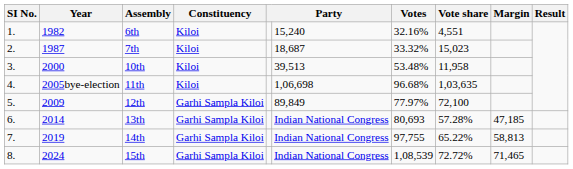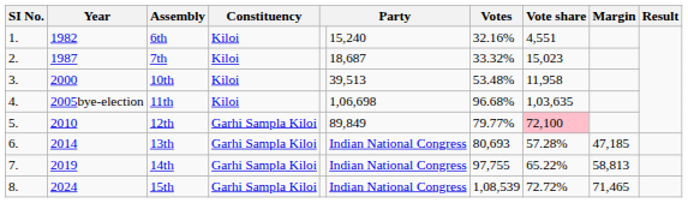12th | Year: 2009 -> 2010
12th | Votes: 77.97% -> 79.77%
12th | Vote share: no background -> pink background
